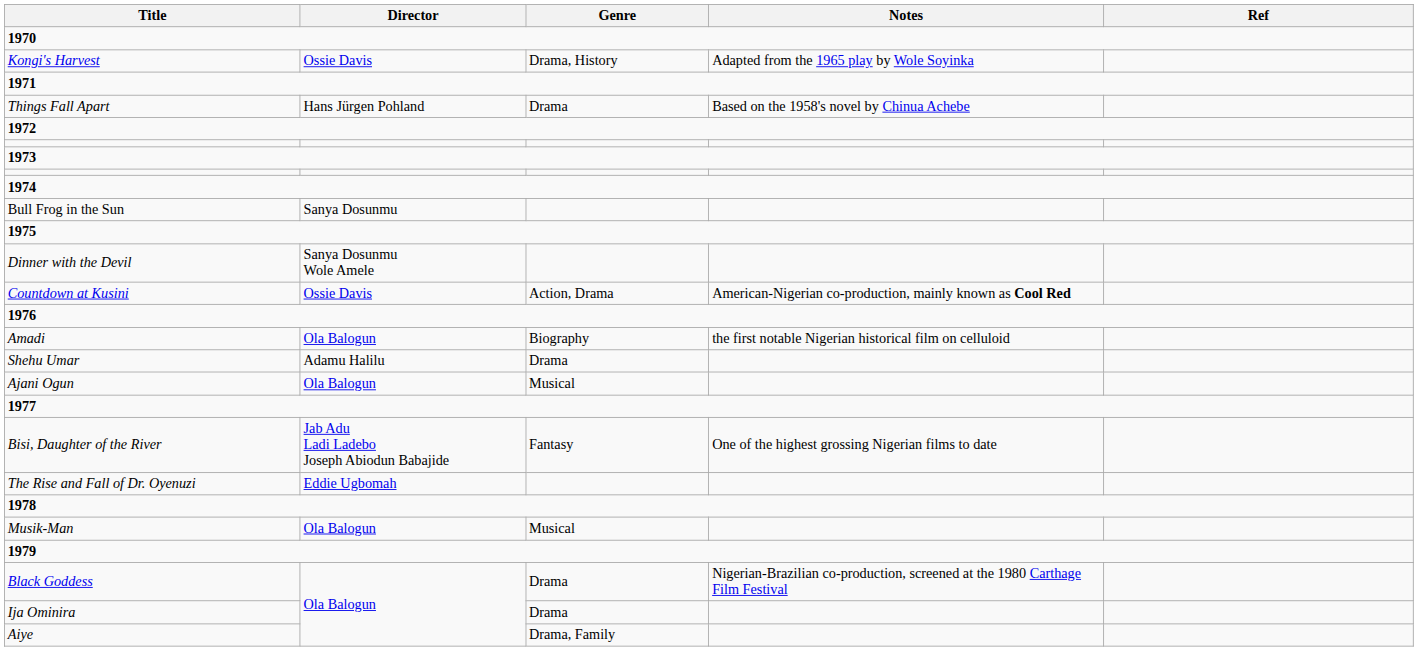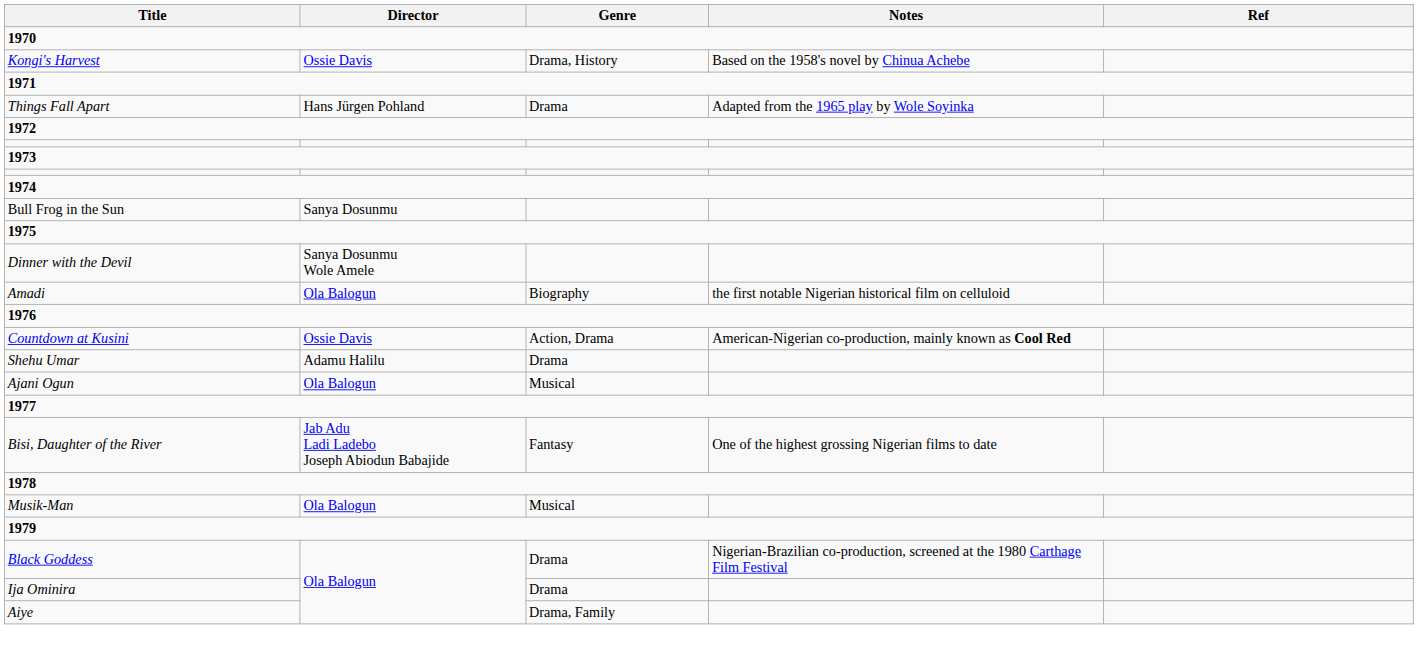Kongi's Harvest | Notes: Adapted from the 1965 play by Wole Soyinka -> Based on the 1958's novel by Chinua Achebe
Things Fall Apart | Notes: Based on the 1958's novel by Chinua Achebe -> Adapted from the 1965 play by Wole Soyinka
rows swapped: Amadi <-> Countdown at Kusini
- row: The Rise and Fall of Dr. Oyenuzi | Eddie Ugbomah
